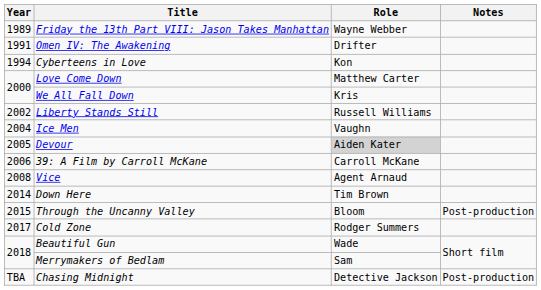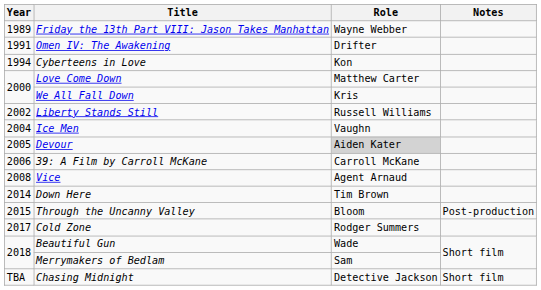Chasing Midnight | Notes: Post-production -> Short film
